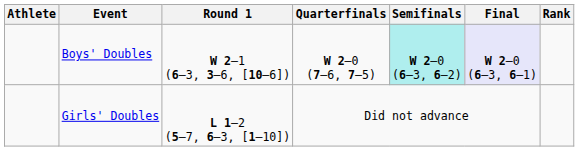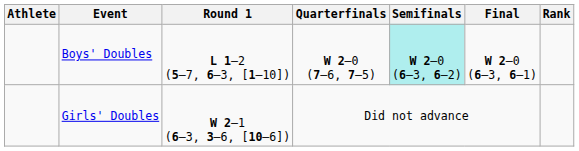Boys' Doubles | Round 1: W 2–1 (6–3, 3–6, [10–6]) -> L 1–2 (5–7, 6–3, [1–10])
Boys' Doubles | Final: lavender background -> no background
Girls' Doubles | Round 1: L 1–2 (5–7, 6–3, [1–10]) -> W 2–1 (6–3, 3–6, [10–6])
